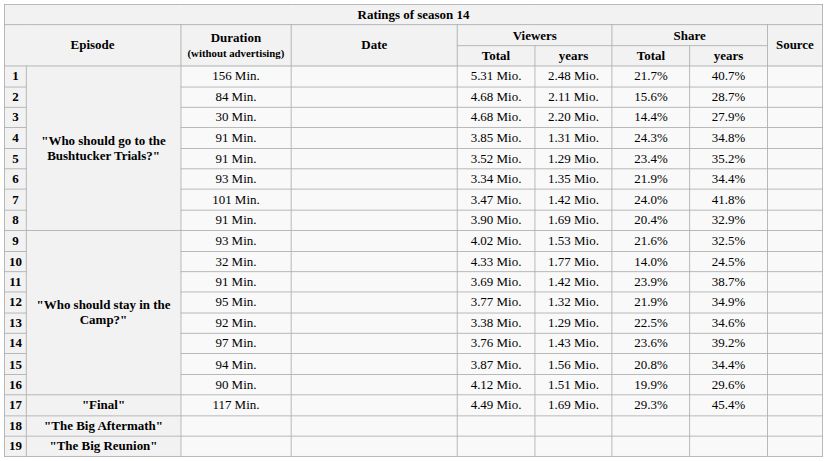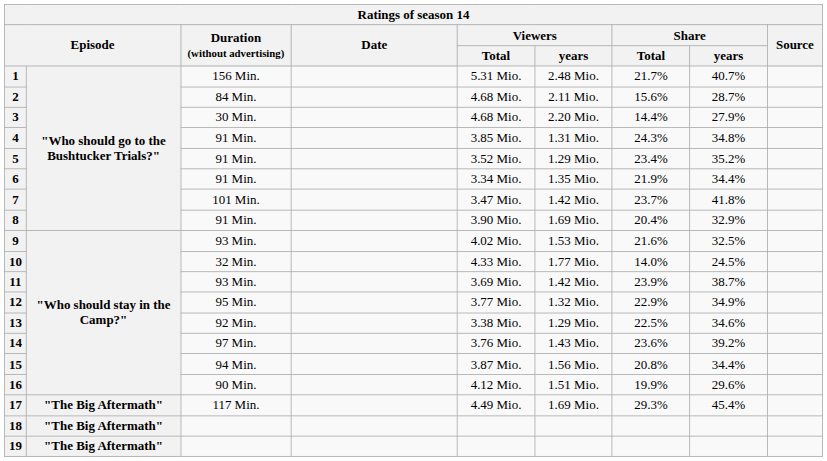6 | Duration (without advertising): 93 Min. -> 91 Min.
7 | Share / Total: 24.0% -> 23.7%
11 | Duration (without advertising): 91 Min. -> 93 Min.
12 | Share / Total: 21.9% -> 22.9%
17 | column 2: "Final" -> "The Big Aftermath"
19 | column 2: "The Big Reunion" -> "The Big Aftermath"
